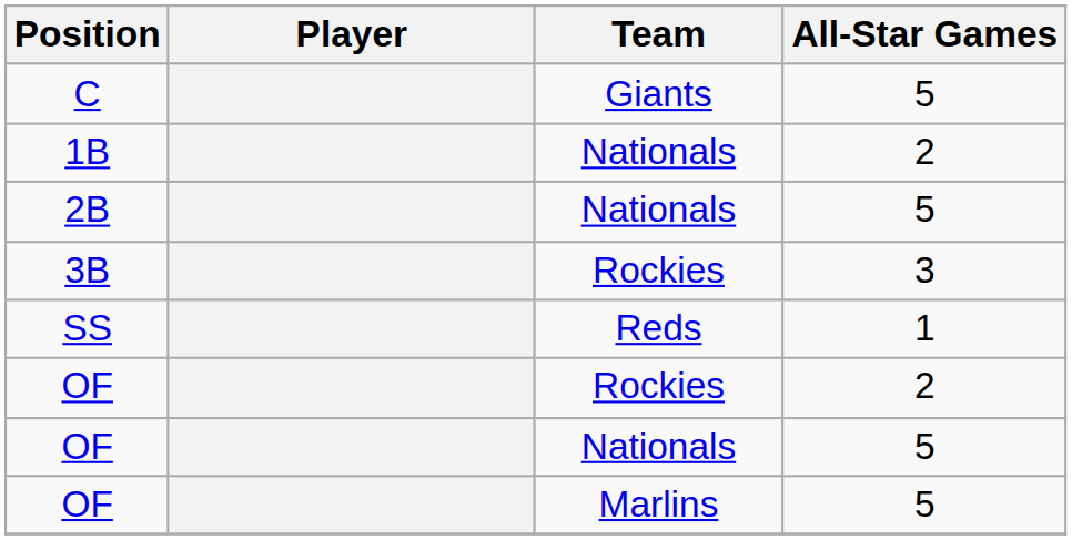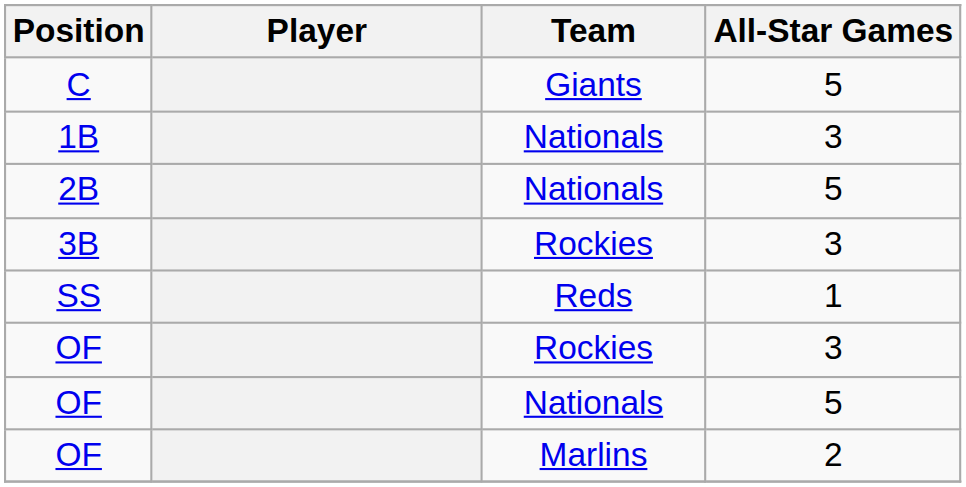1B | All-Star Games: 2 -> 3
OF / Rockies | All-Star Games: 2 -> 3
OF / Marlins | All-Star Games: 5 -> 2
